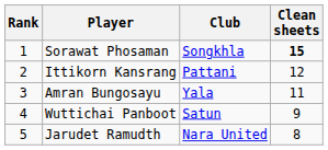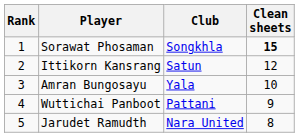Ittikorn Kansrang | Club: Pattani -> Satun
Amran Bungosayu | Clean sheets: 11 -> 10
Wuttichai Panboot | Club: Satun -> Pattani
